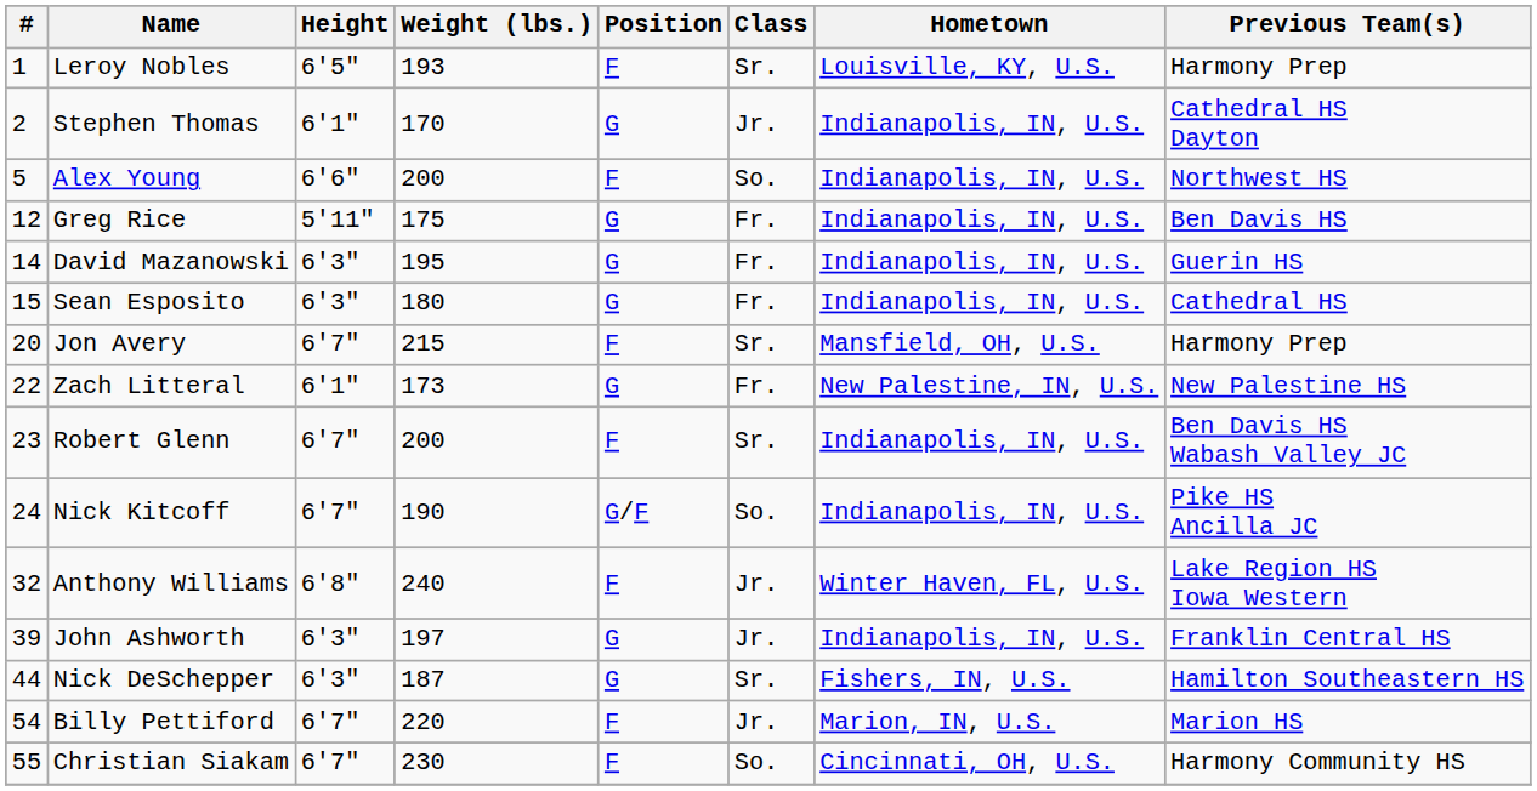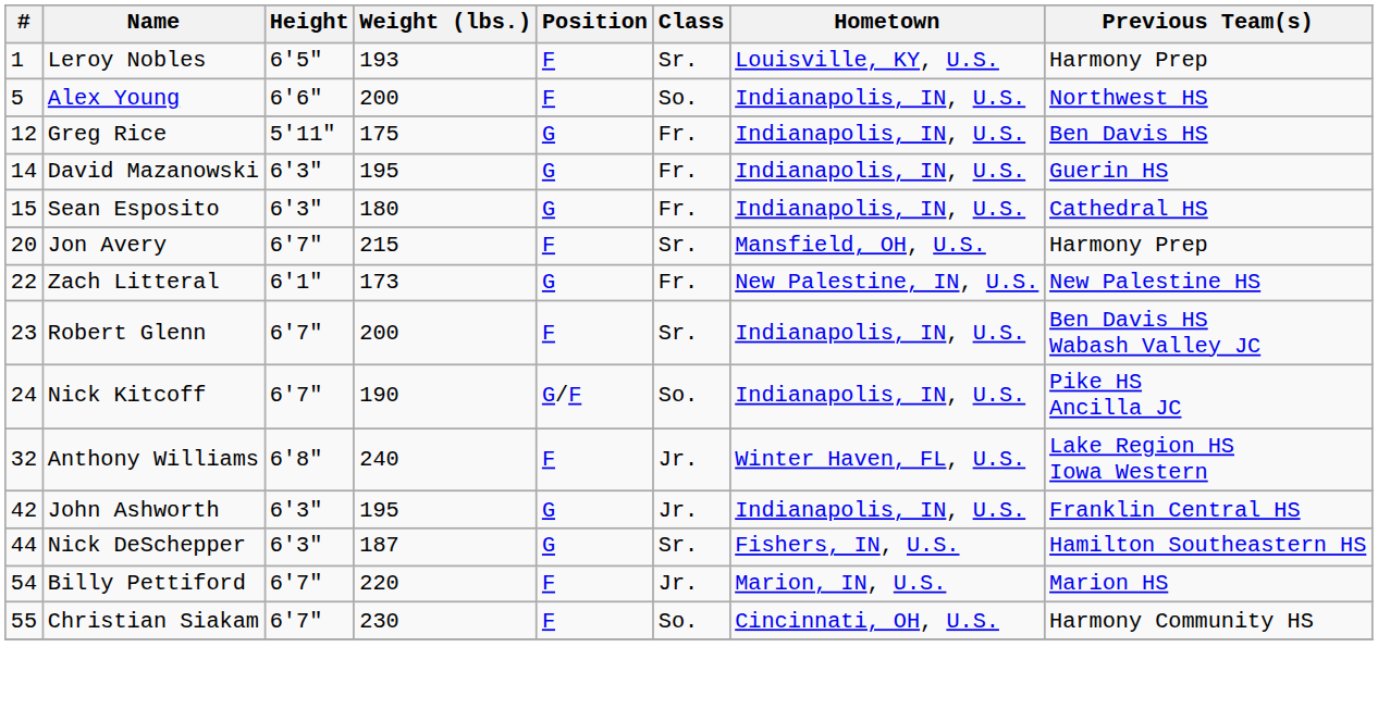- row: 2 | Stephen Thomas | 6'1" | 170 | G | Jr. | Indianapolis, IN, U.S. | Cathedral HS Dayton
John Ashworth | #: 39 -> 42
John Ashworth | Weight (lbs.): 197 -> 195
